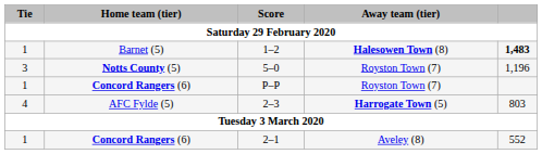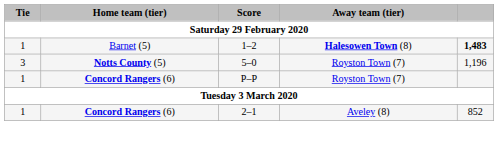- row: 4 | AFC Fylde (5) | 2–3 | Harrogate Town (5) | 803
2–1 | column 5: 552 -> 852
